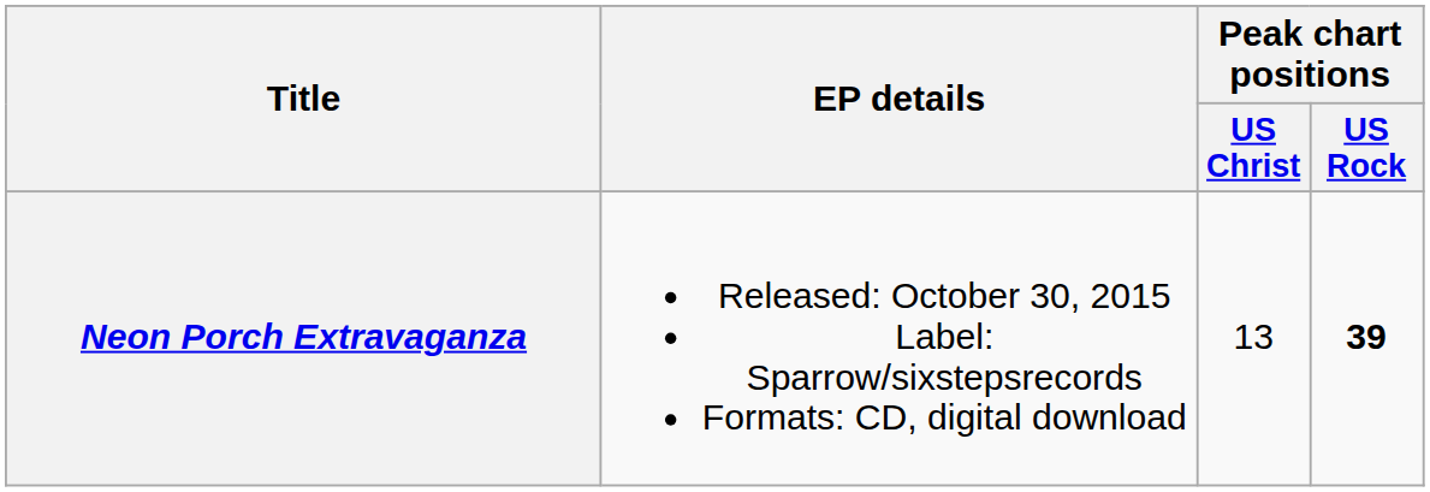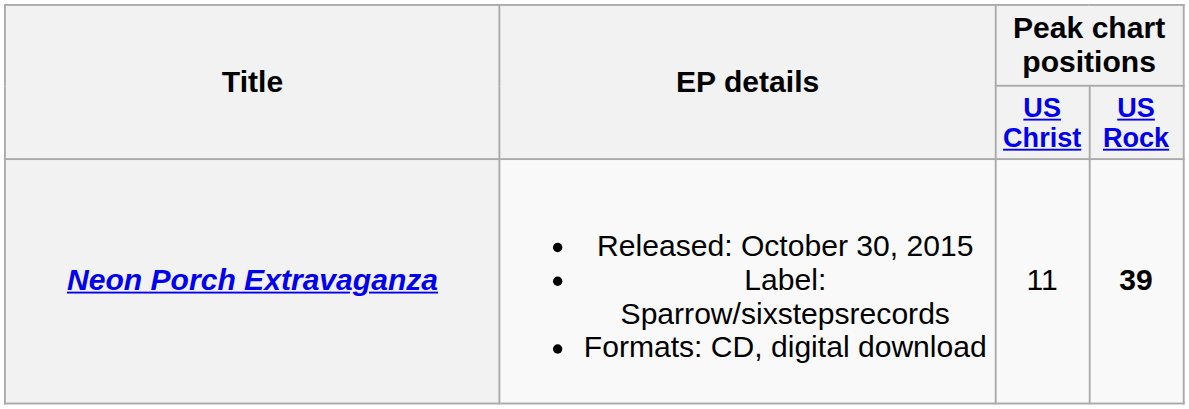Neon Porch Extravaganza | Peak chart positions / US Christ: 13 -> 11
